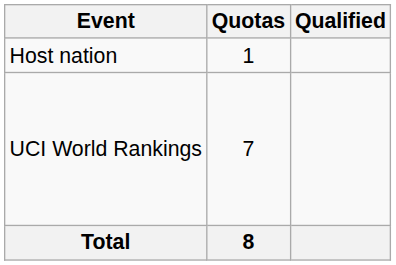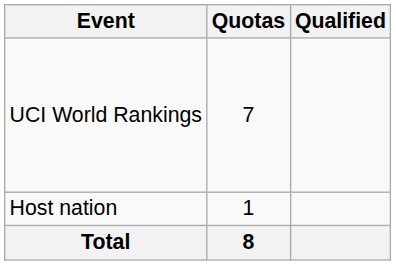rows swapped: Host nation <-> UCI World Rankings
